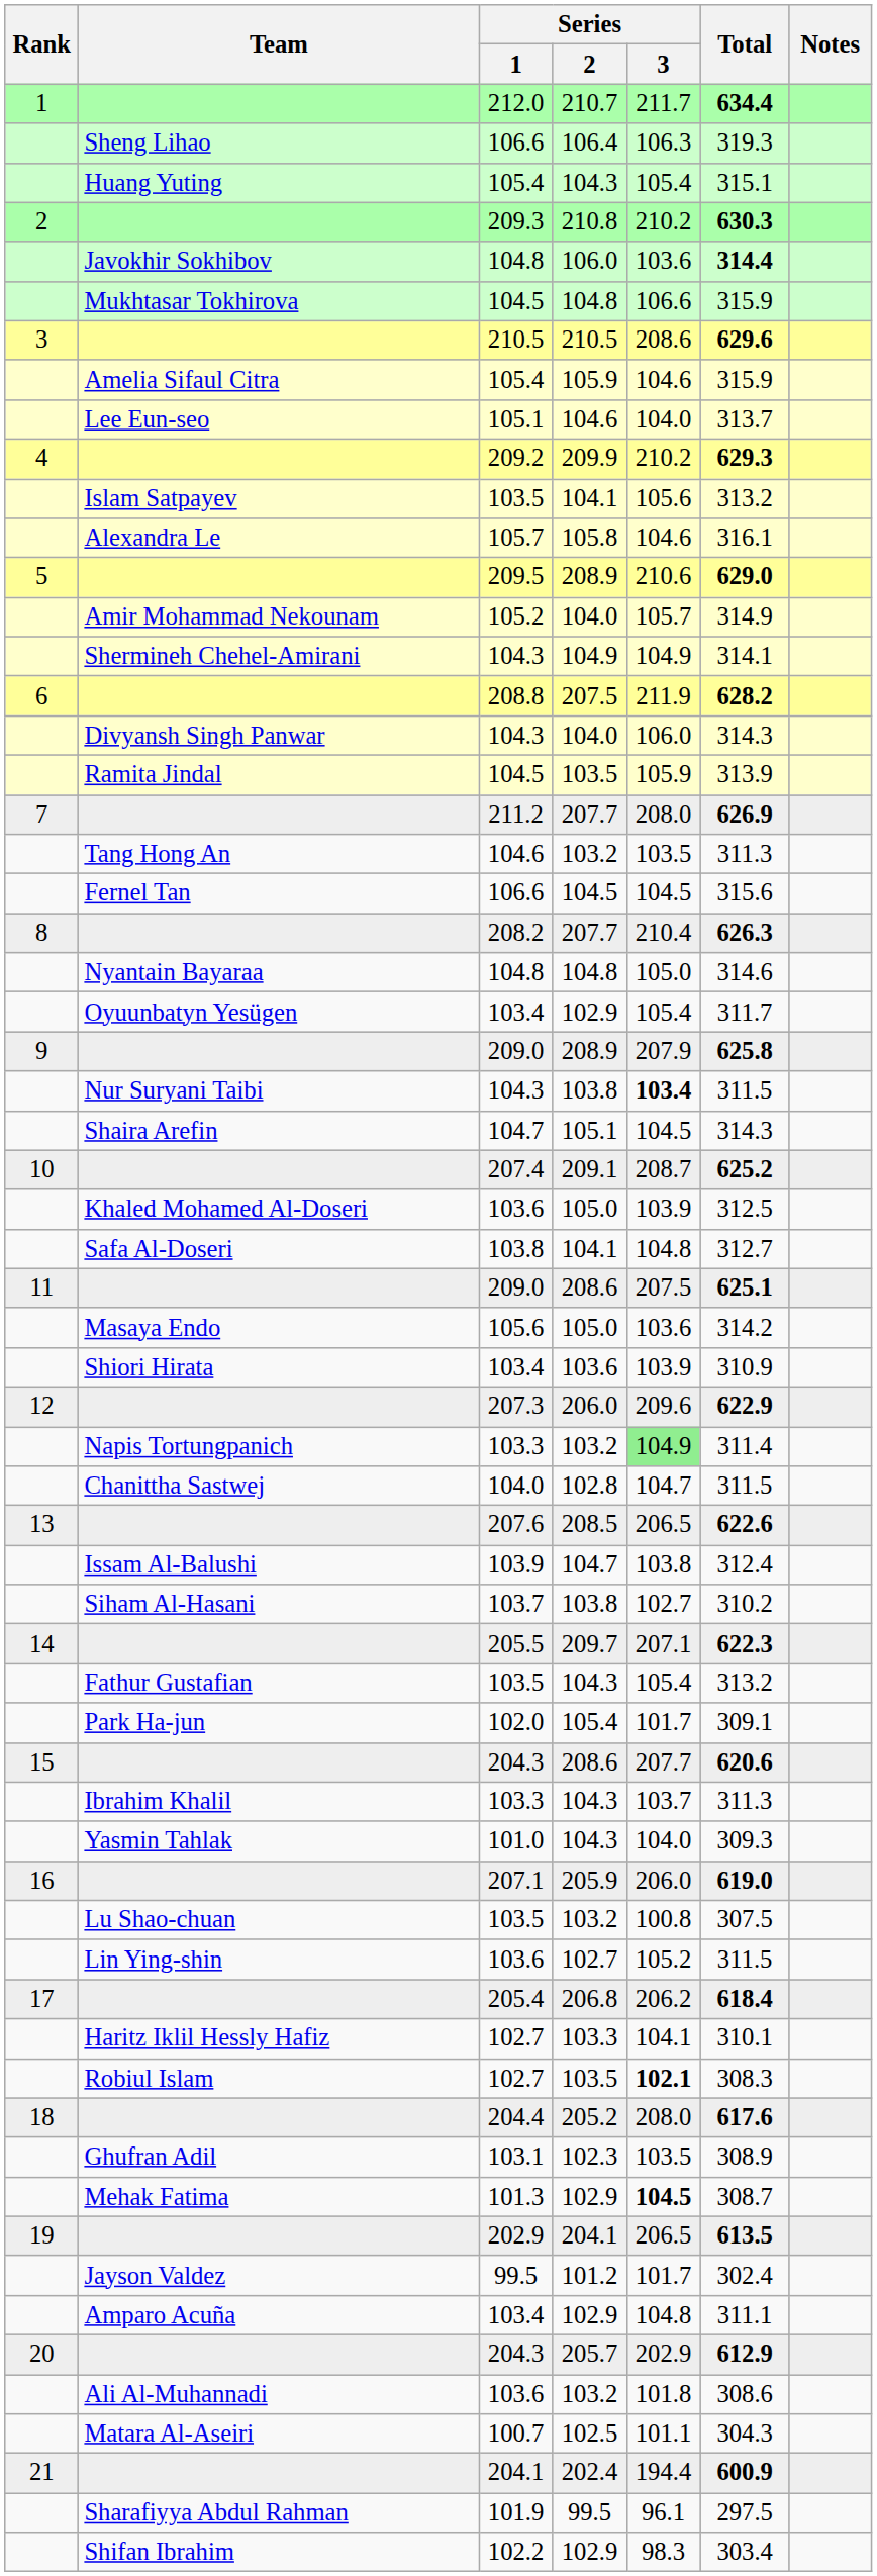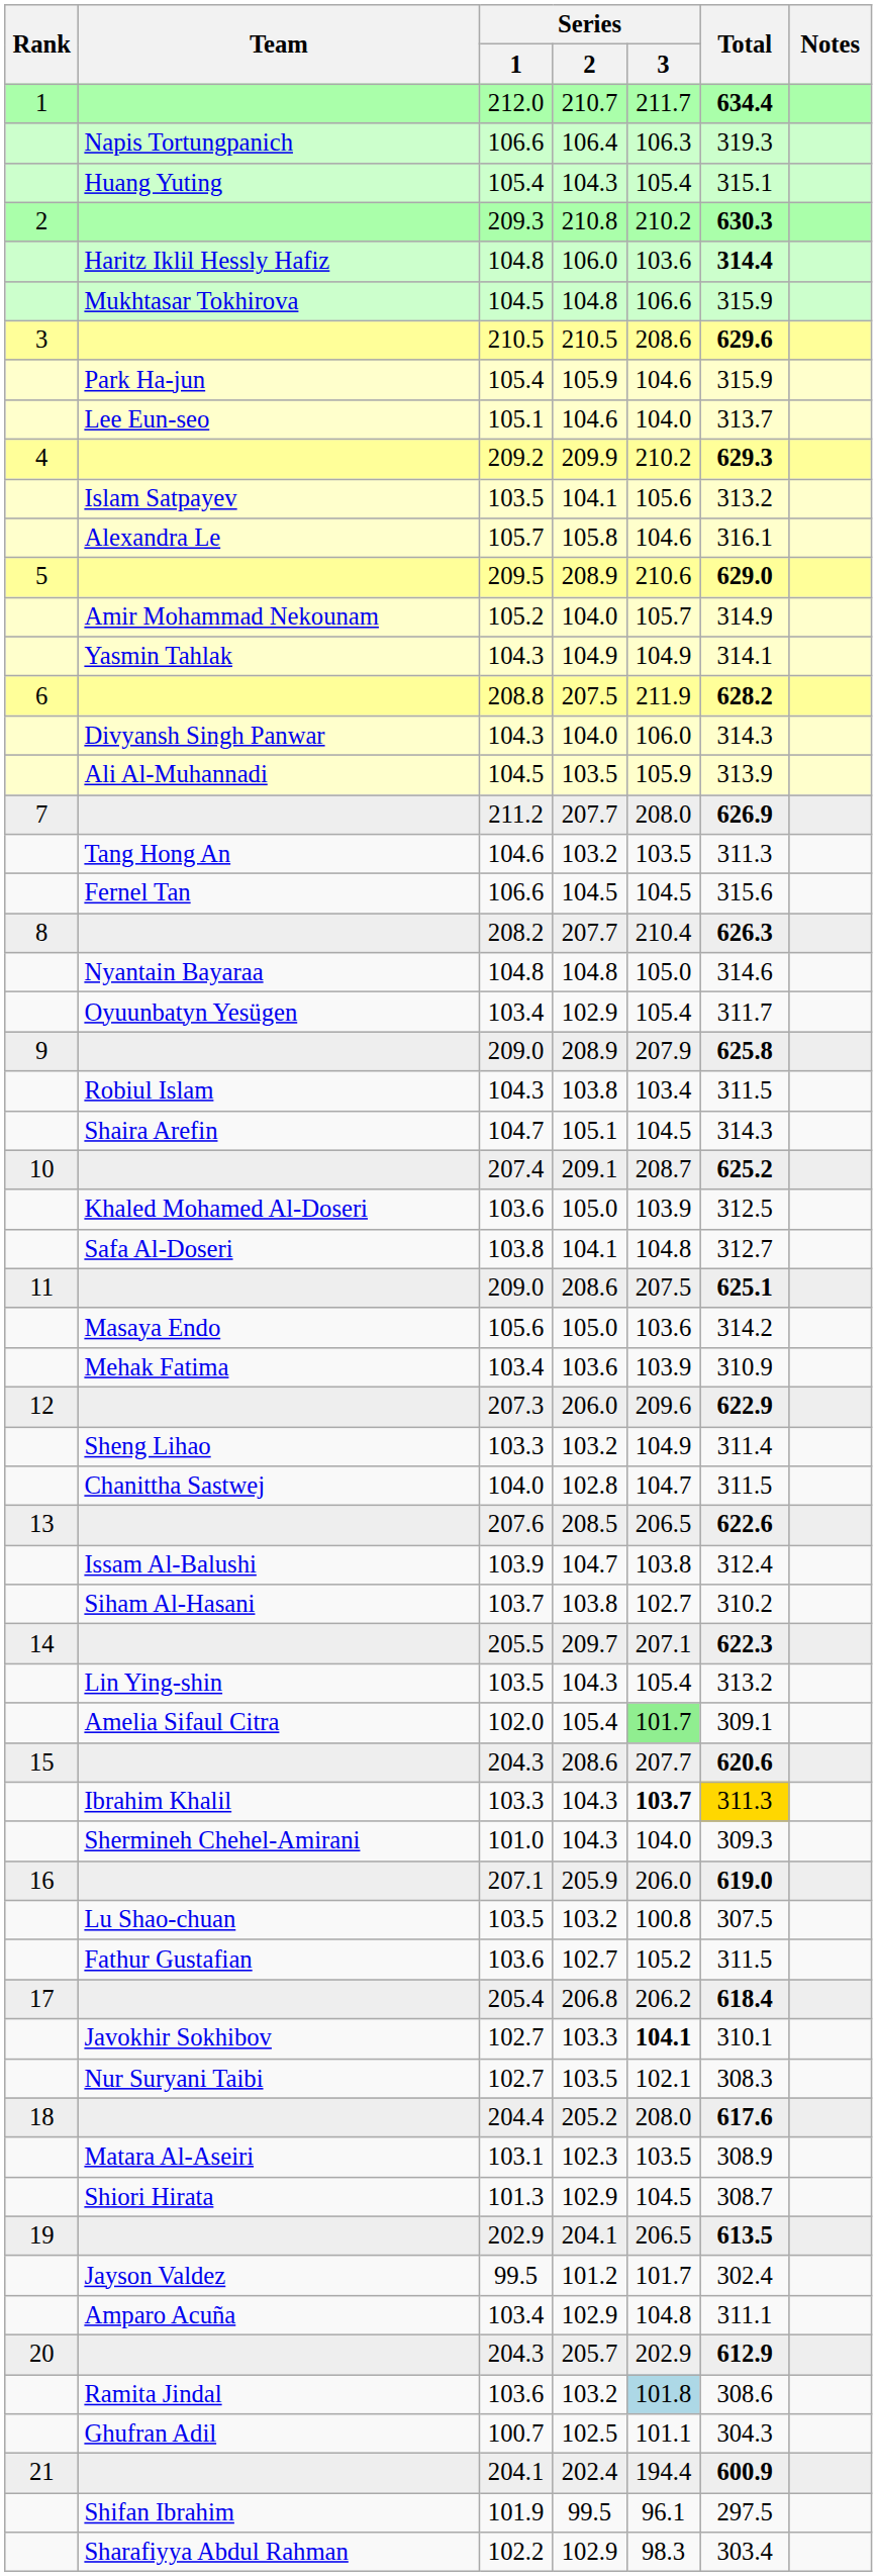106.6 / 106.4 | Team: Sheng Lihao -> Napis Tortungpanich
104.8 / 106.0 | Team: Javokhir Sokhibov -> Haritz Iklil Hessly Hafiz
105.4 / 105.9 | Team: Amelia Sifaul Citra -> Park Ha-jun
104.3 / 104.9 | Team: Shermineh Chehel-Amirani -> Yasmin Tahlak
104.5 / 103.5 | Team: Ramita Jindal -> Ali Al-Muhannadi
104.3 / 103.8 | Team: Nur Suryani Taibi -> Robiul Islam
104.3 / 103.8 | Series / 3: bold -> normal
103.4 / 103.6 | Team: Shiori Hirata -> Mehak Fatima
103.3 / 103.2 | Team: Napis Tortungpanich -> Sheng Lihao
103.3 / 103.2 | Series / 3: lightgreen background -> no background
103.5 / 104.3 | Team: Fathur Gustafian -> Lin Ying-shin
102.0 | Team: Park Ha-jun -> Amelia Sifaul Citra
102.0 | Series / 3: no background -> lightgreen background
103.3 / 104.3 | Series / 3: normal -> bold
103.3 / 104.3 | Total: no background -> gold background
101.0 | Team: Yasmin Tahlak -> Shermineh Chehel-Amirani
103.6 / 102.7 | Team: Lin Ying-shin -> Fathur Gustafian
102.7 / 103.3 | Team: Haritz Iklil Hessly Hafiz -> Javokhir Sokhibov
102.7 / 103.3 | Series / 3: normal -> bold
102.7 / 103.5 | Team: Robiul Islam -> Nur Suryani Taibi
102.7 / 103.5 | Series / 3: bold -> normal
103.1 | Team: Ghufran Adil -> Matara Al-Aseiri
101.3 | Team: Mehak Fatima -> Shiori Hirata
101.3 | Series / 3: bold -> normal
103.6 / 103.2 | Team: Ali Al-Muhannadi -> Ramita Jindal
103.6 / 103.2 | Series / 3: no background -> lightblue background
100.7 | Team: Matara Al-Aseiri -> Ghufran Adil
101.9 | Team: Sharafiyya Abdul Rahman -> Shifan Ibrahim
102.2 | Team: Shifan Ibrahim -> Sharafiyya Abdul Rahman
